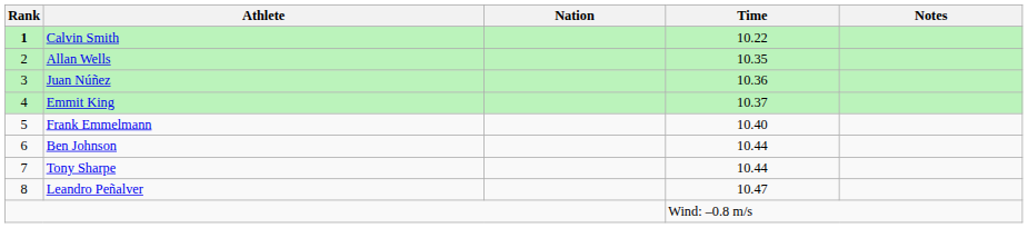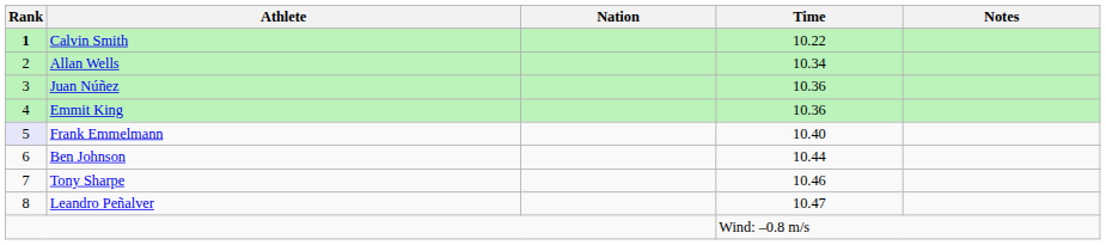Allan Wells | Time: 10.35 -> 10.34
Emmit King | Time: 10.37 -> 10.36
Frank Emmelmann | Rank: no background -> lavender background
Tony Sharpe | Time: 10.44 -> 10.46
